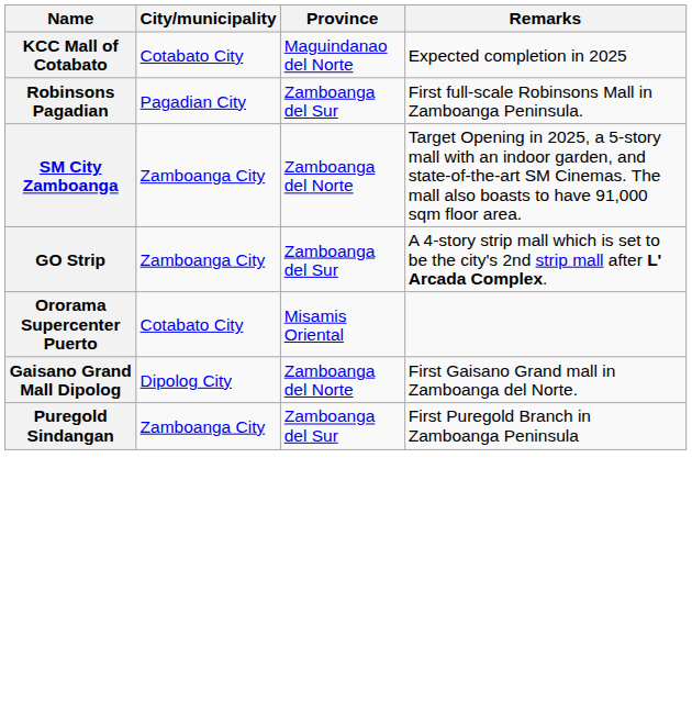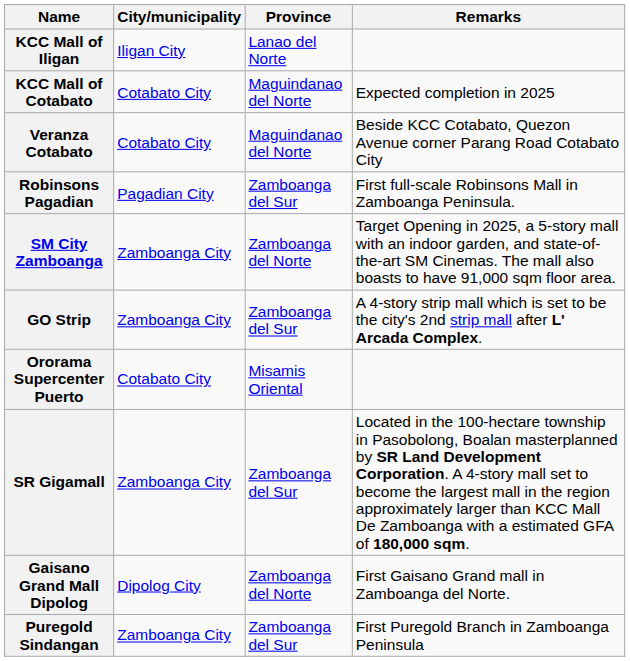+ row: KCC Mall of Iligan | Iligan City | Lanao del Norte
+ row: Veranza Cotabato | Cotabato City | Maguindanao del Norte | Beside KCC Cotabato, Quezon Avenue corner Parang Road Cotabato City
+ row: SR Gigamall | Zamboanga City | Zamboanga del Sur | Located in the 100-hectare township in Pasobolong, Boalan masterplanned by SR Land Development Corporation. A 4-story mall set to become the largest mall in the region approximately larger than KCC Mall De Zamboanga with a estimated GFA of 180,000 sqm.
